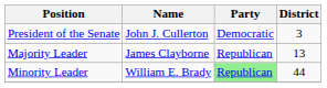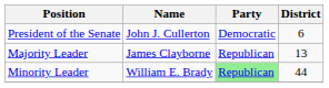President of the Senate | District: 3 -> 6
